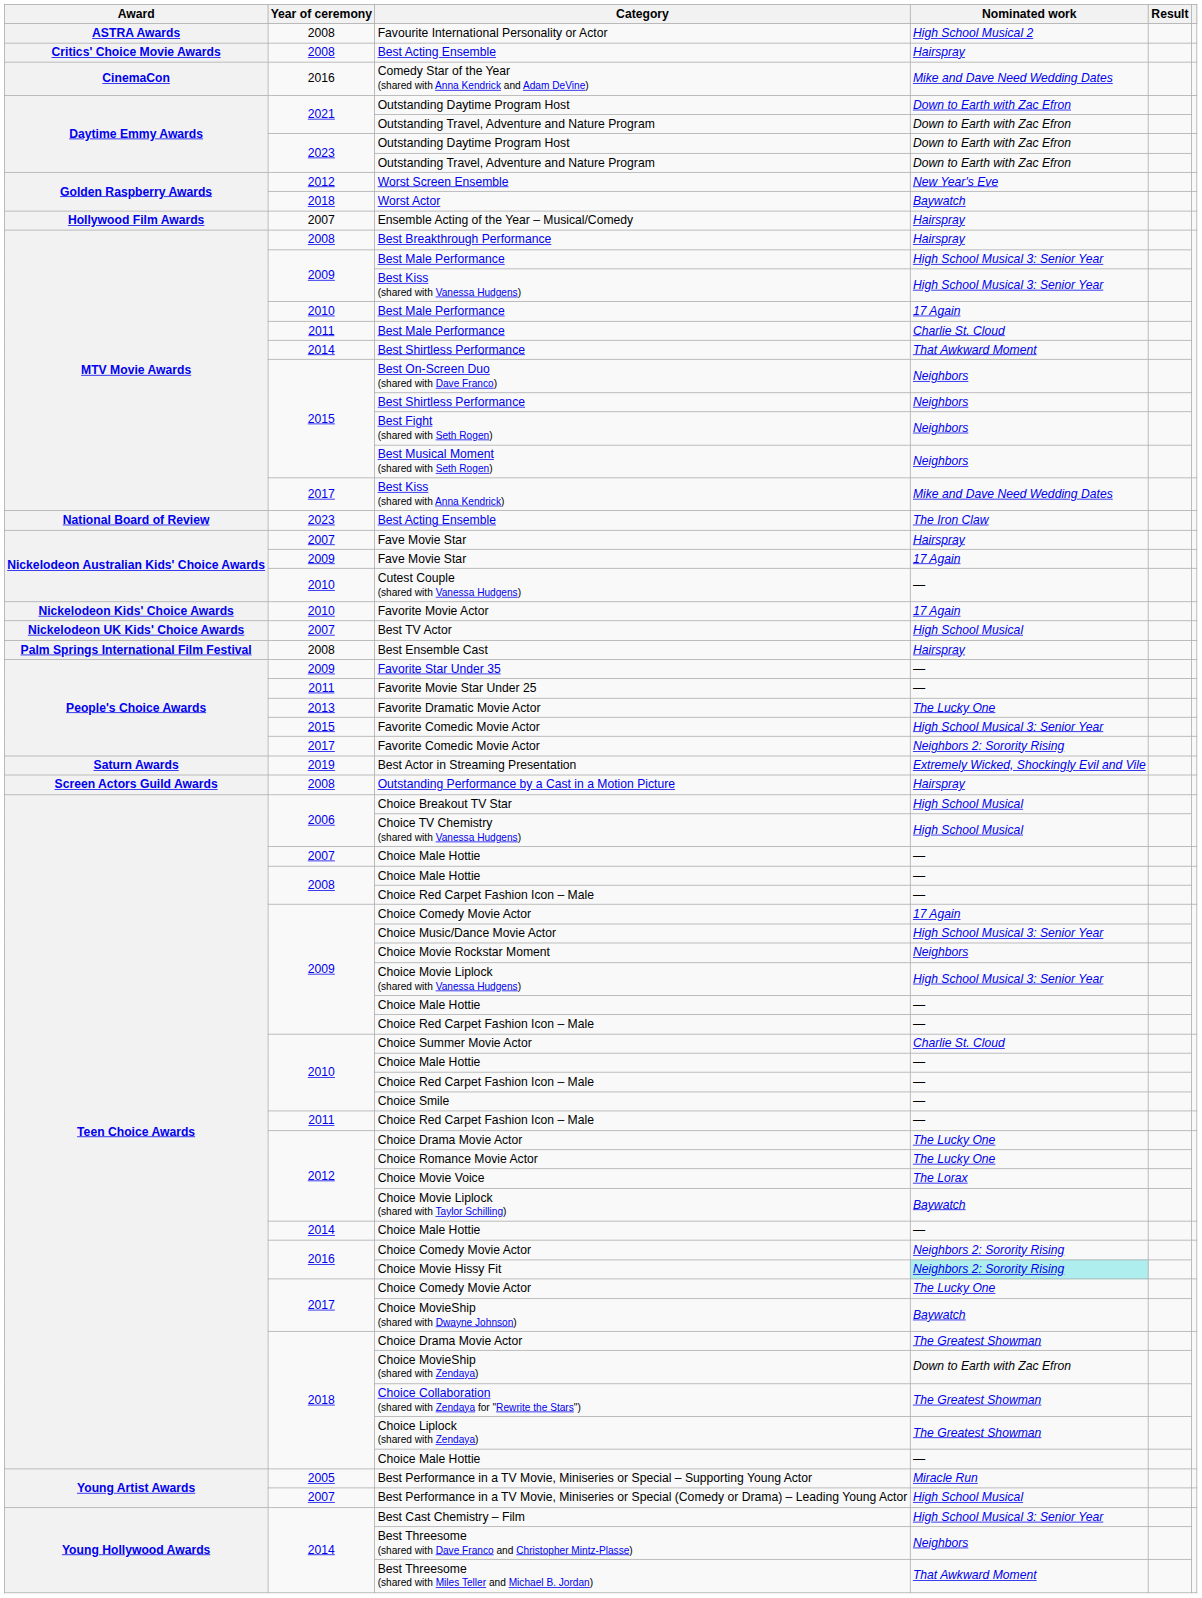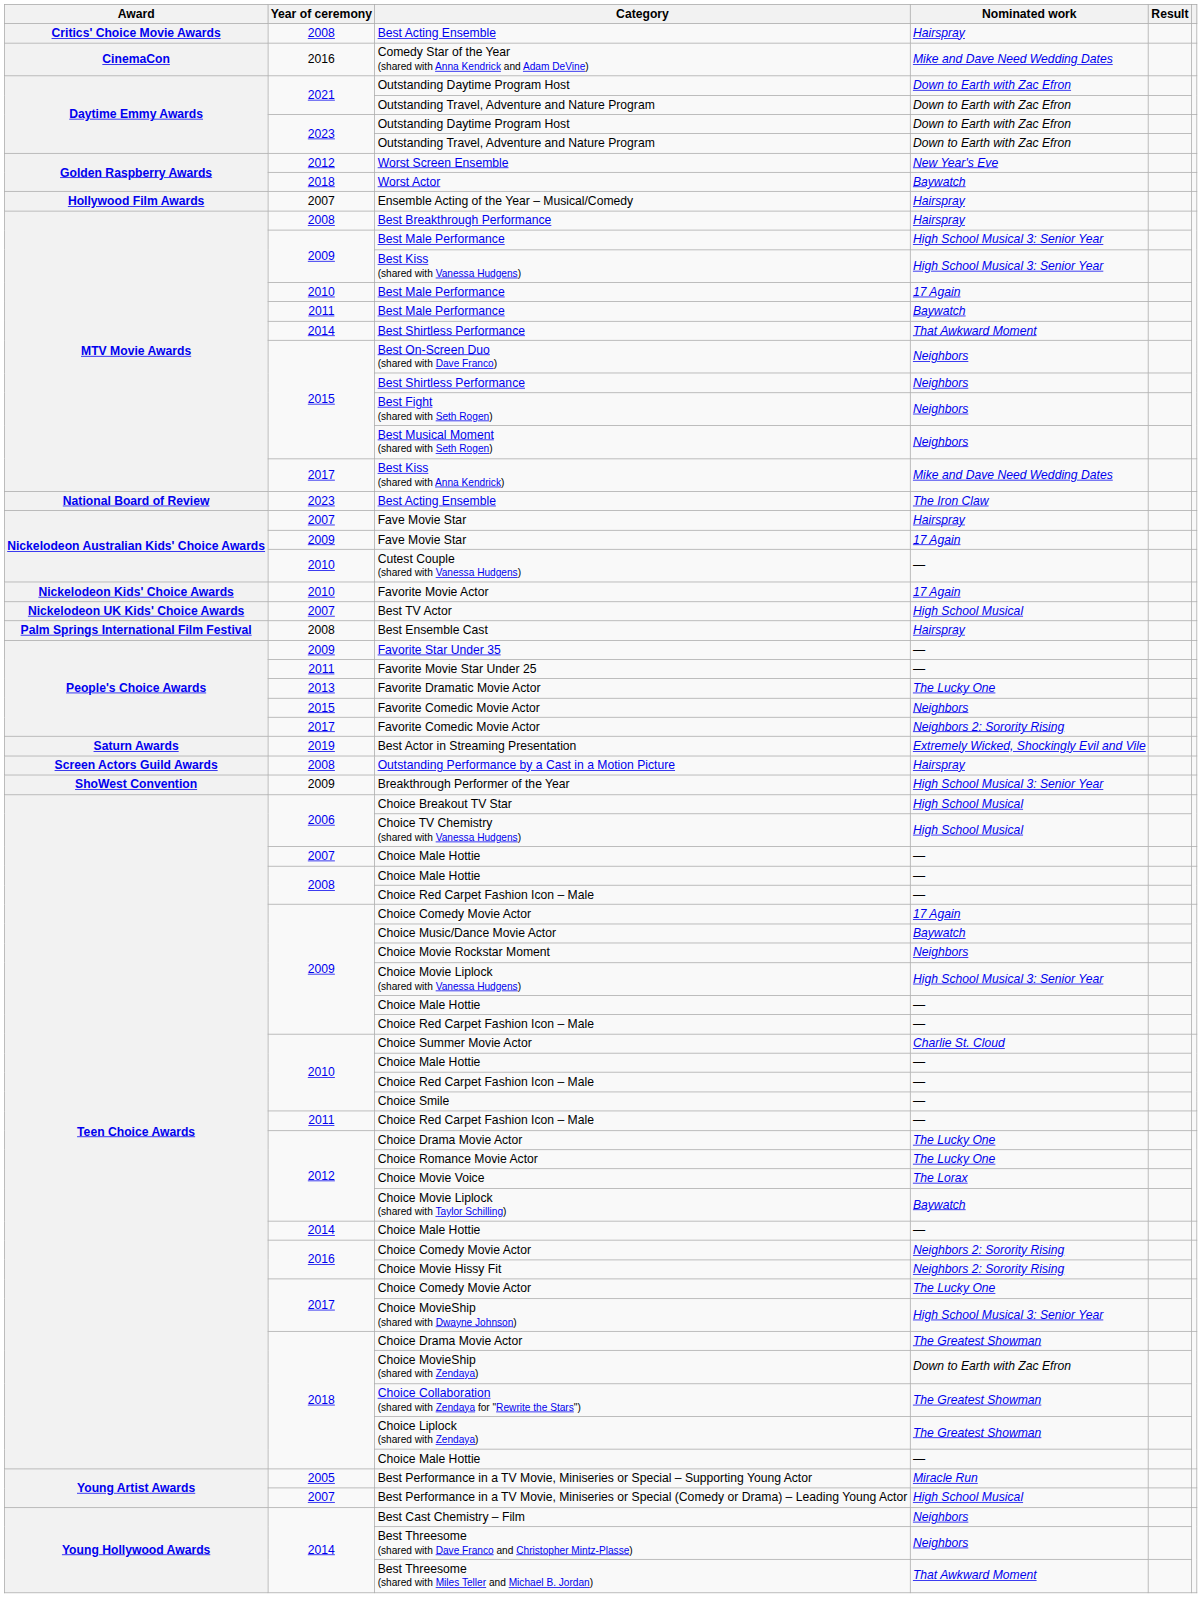- row: ASTRA Awards | 2008 | Favourite International Personality or Actor | High School Musical 2
2011 / Best Male Performance | Nominated work: Charlie St. Cloud -> Baywatch
2015 / Favorite Comedic Movie Actor | Nominated work: High School Musical 3: Senior Year -> Neighbors
+ row: ShoWest Convention | 2009 | Breakthrough Performer of the Year | High School Musical 3: Senior Year
Choice Music/Dance Movie Actor | Nominated work: High School Musical 3: Senior Year -> Baywatch
Choice Movie Hissy Fit | Nominated work: paleturquoise background -> no background
Choice MovieShip (shared with Dwayne Johnson) | Nominated work: Baywatch -> High School Musical 3: Senior Year
Best Cast Chemistry – Film | Nominated work: High School Musical 3: Senior Year -> Neighbors
